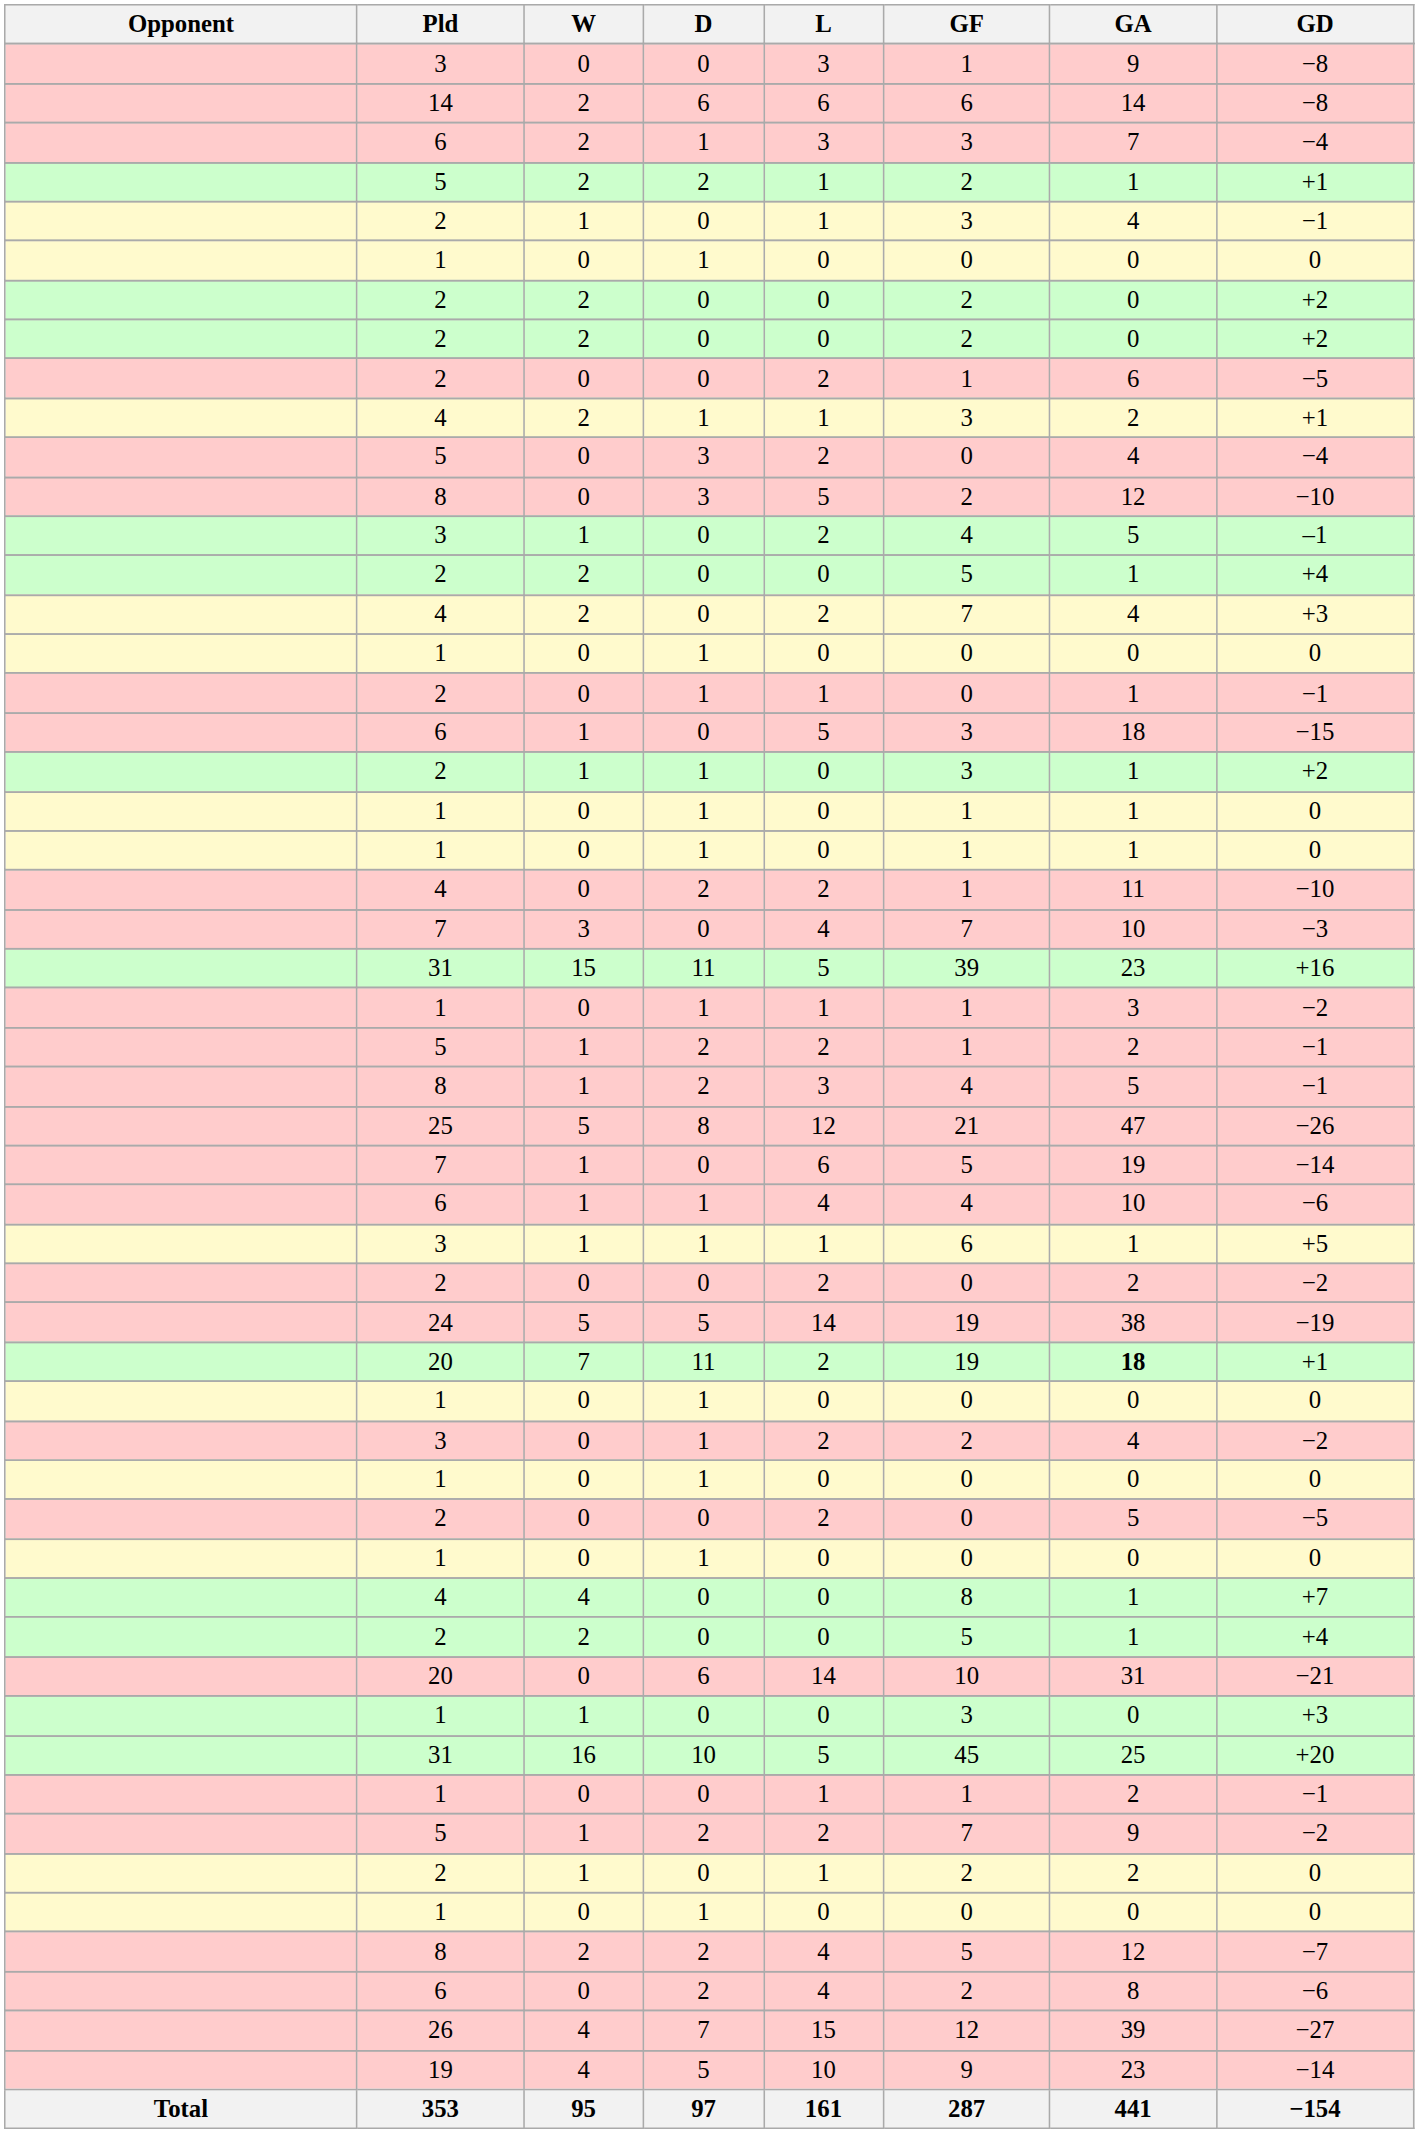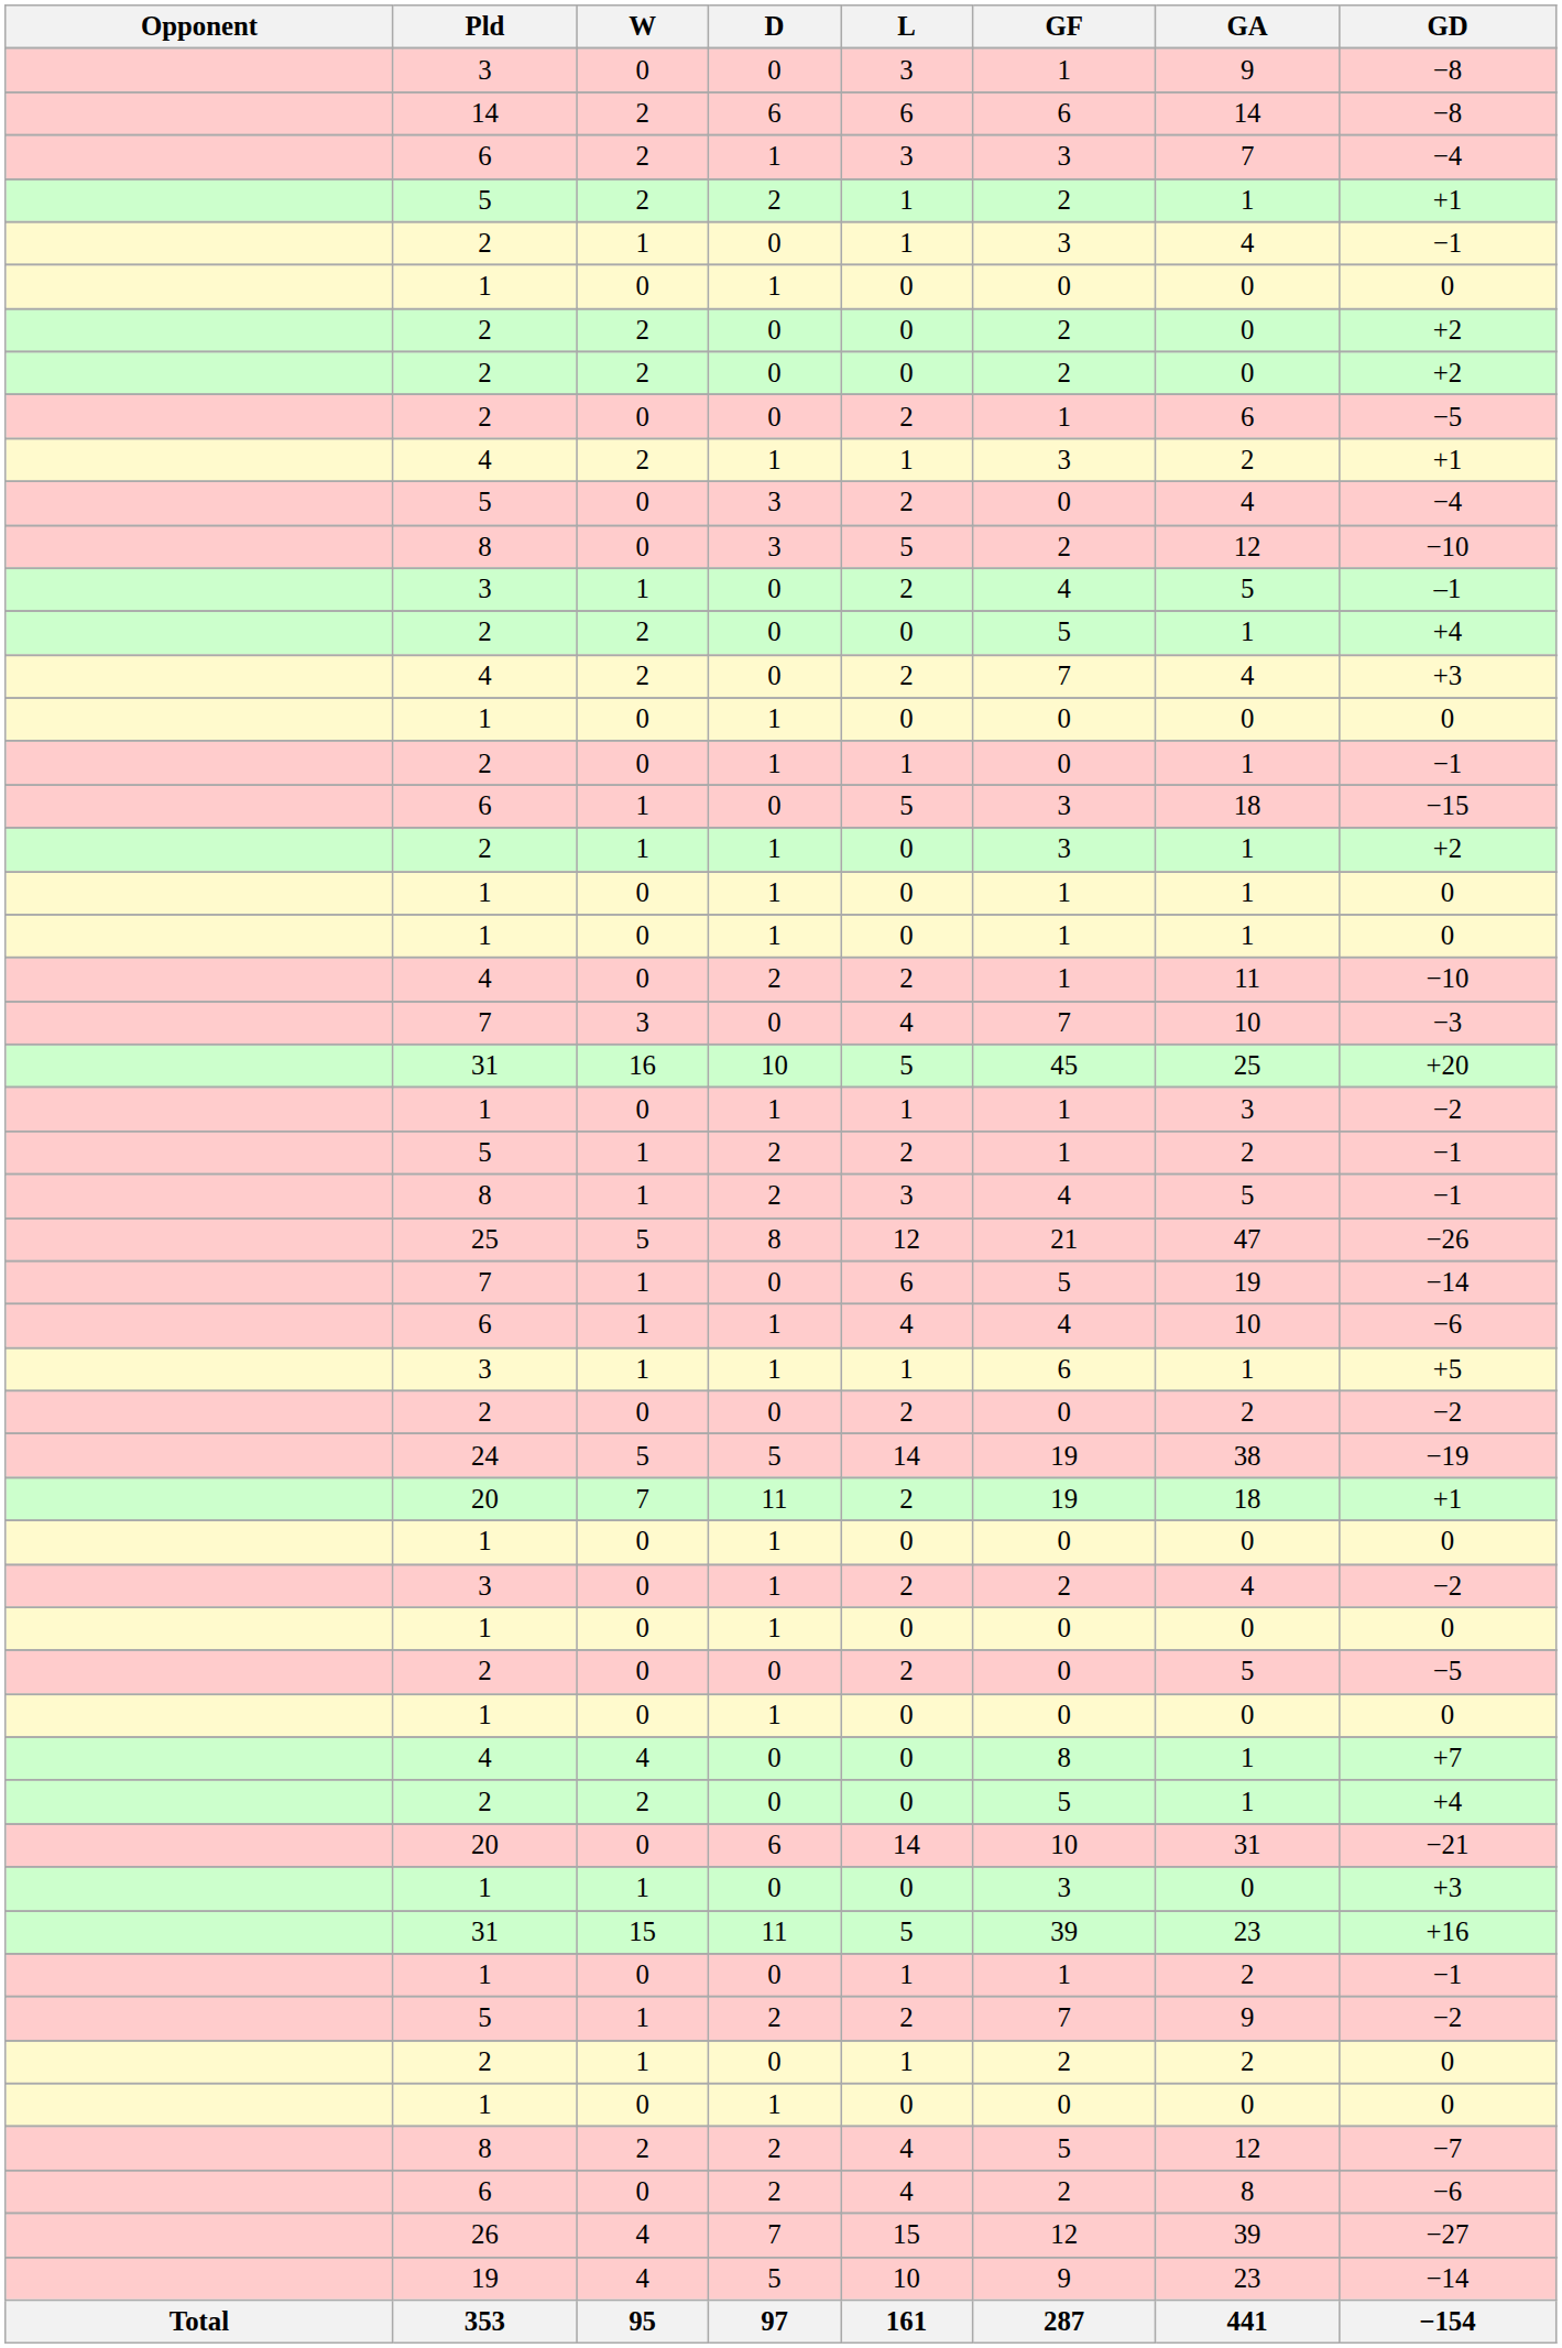rows swapped: 31 / 15 <-> 31 / 16
20 / 7 | GA: bold -> normal
